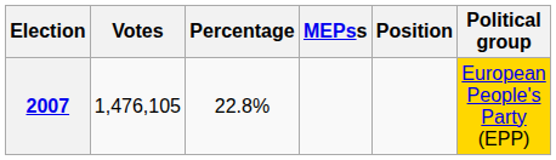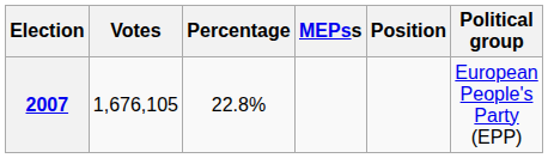2007 | Votes: 1,476,105 -> 1,676,105
2007 | Political group: gold background -> no background
